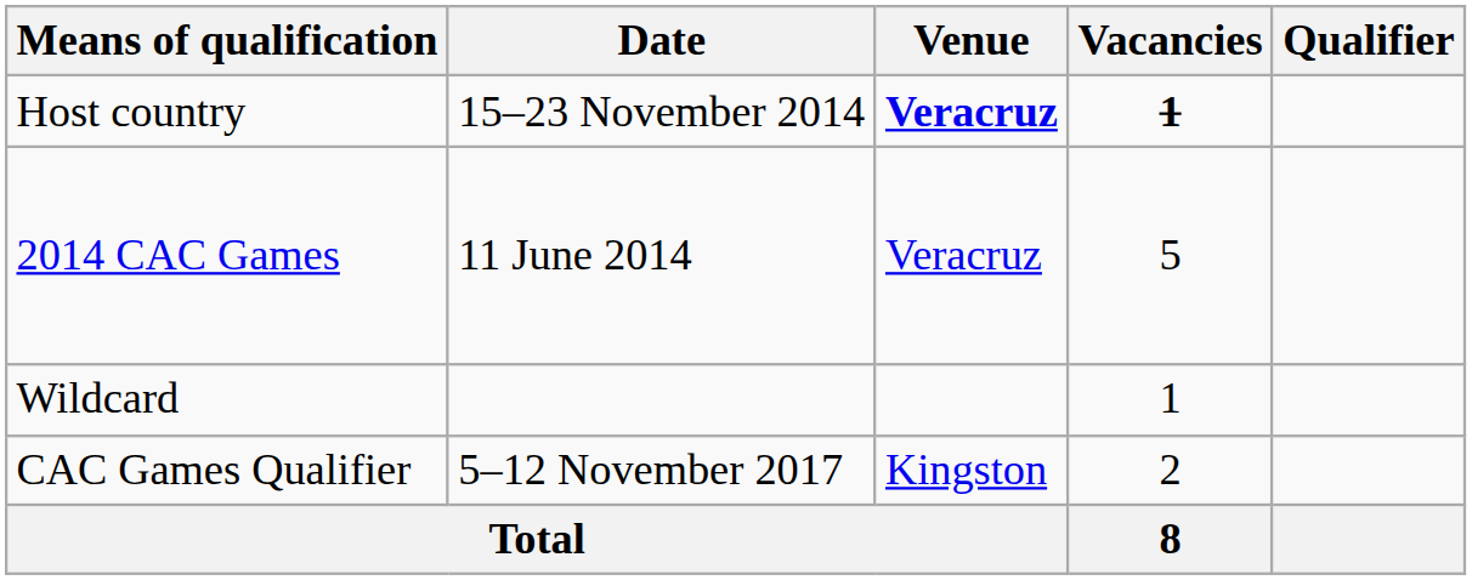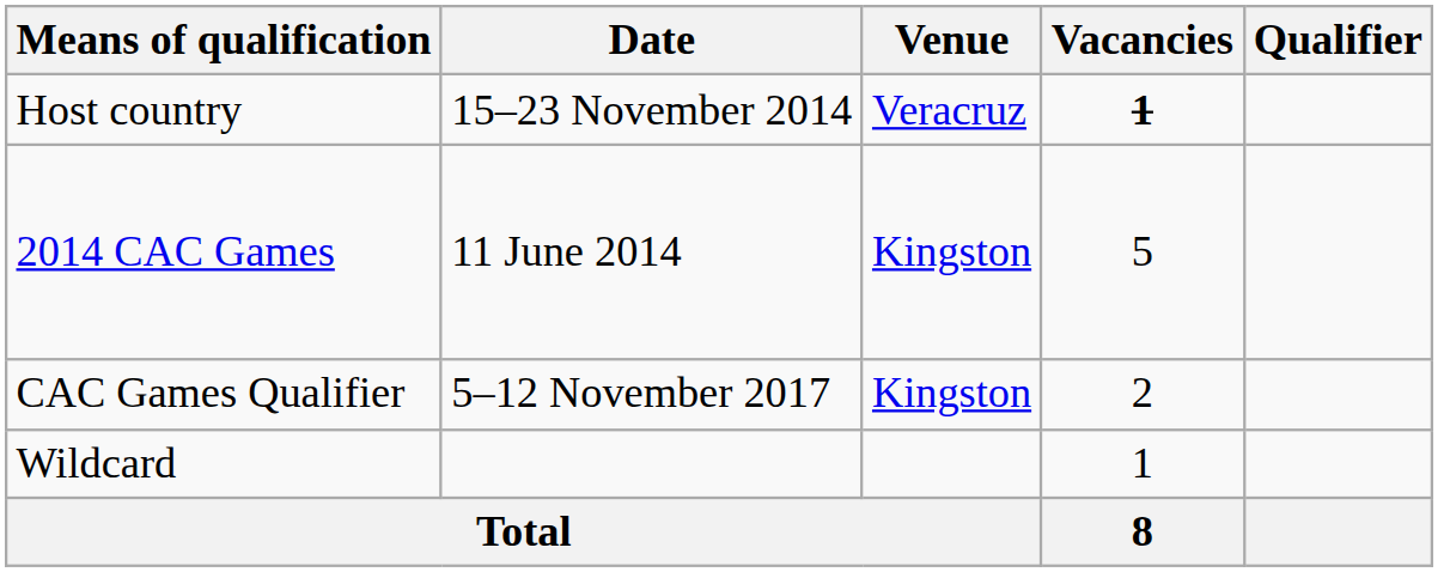Host country | Venue: bold -> normal
2014 CAC Games | Venue: Veracruz -> Kingston
rows swapped: CAC Games Qualifier <-> Wildcard
